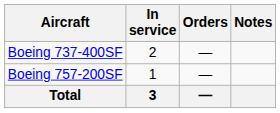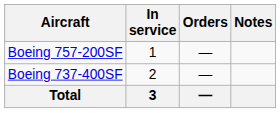rows swapped: Boeing 737-400SF <-> Boeing 757-200SF
